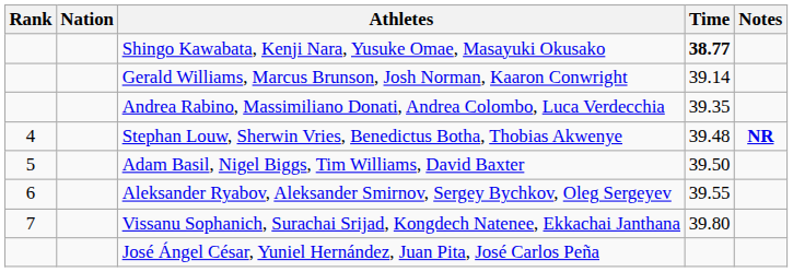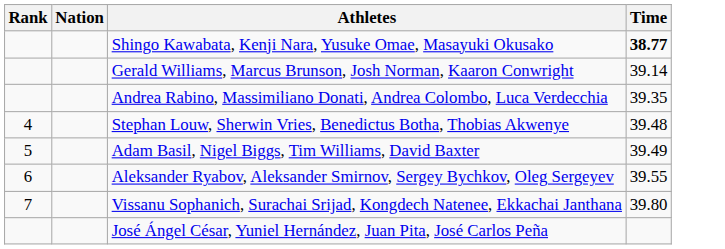- column: Notes | NR
Adam Basil, Nigel Biggs, Tim Williams, David Baxter | Time: 39.50 -> 39.49
